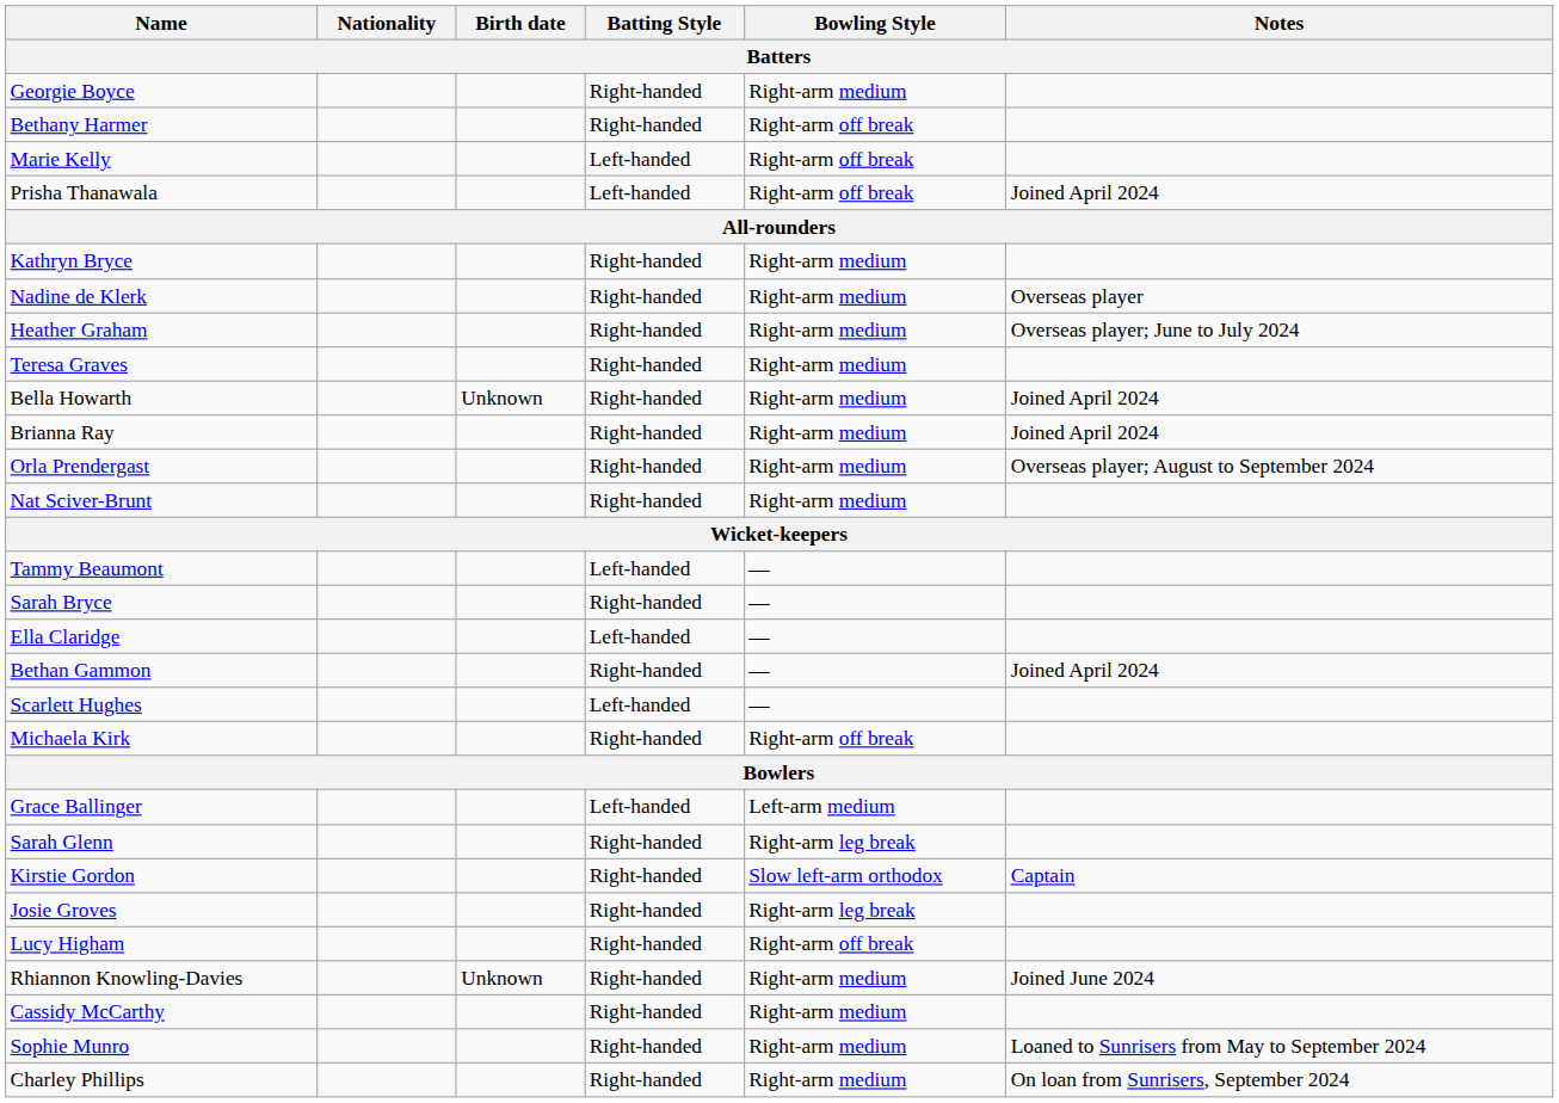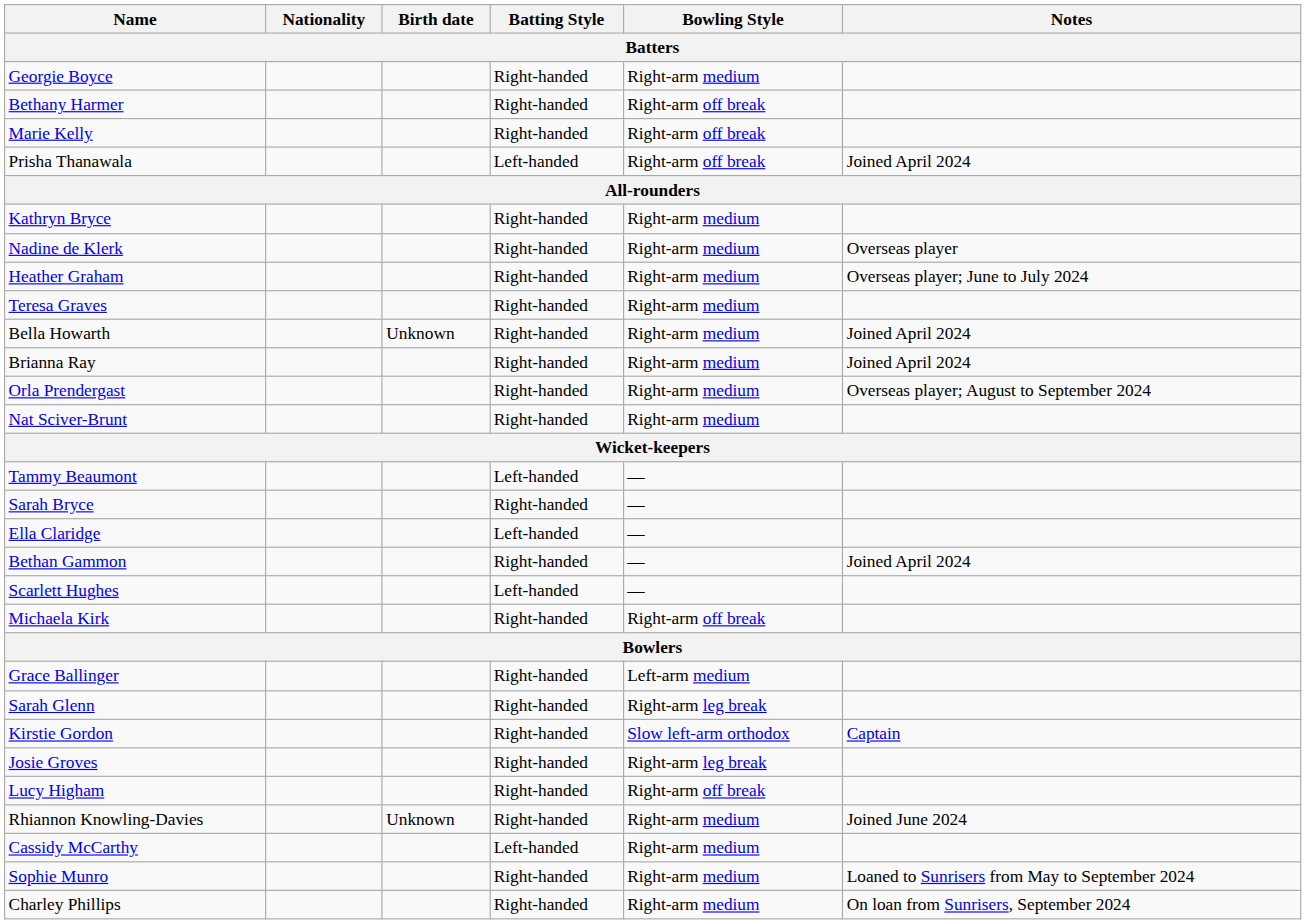Marie Kelly | Batting Style: Left-handed -> Right-handed
Grace Ballinger | Batting Style: Left-handed -> Right-handed
Cassidy McCarthy | Batting Style: Right-handed -> Left-handed
